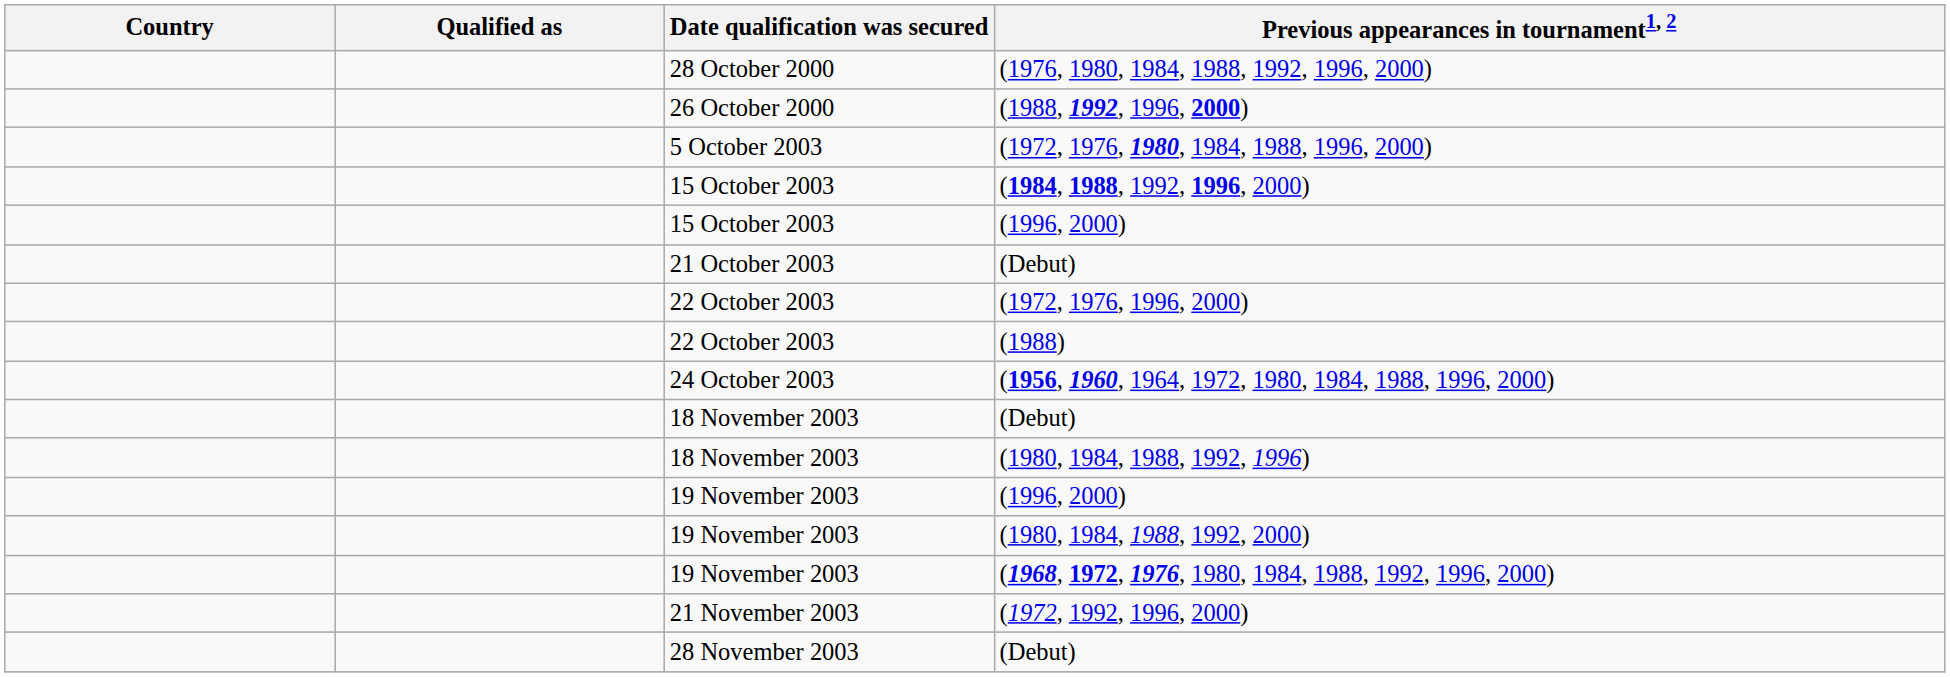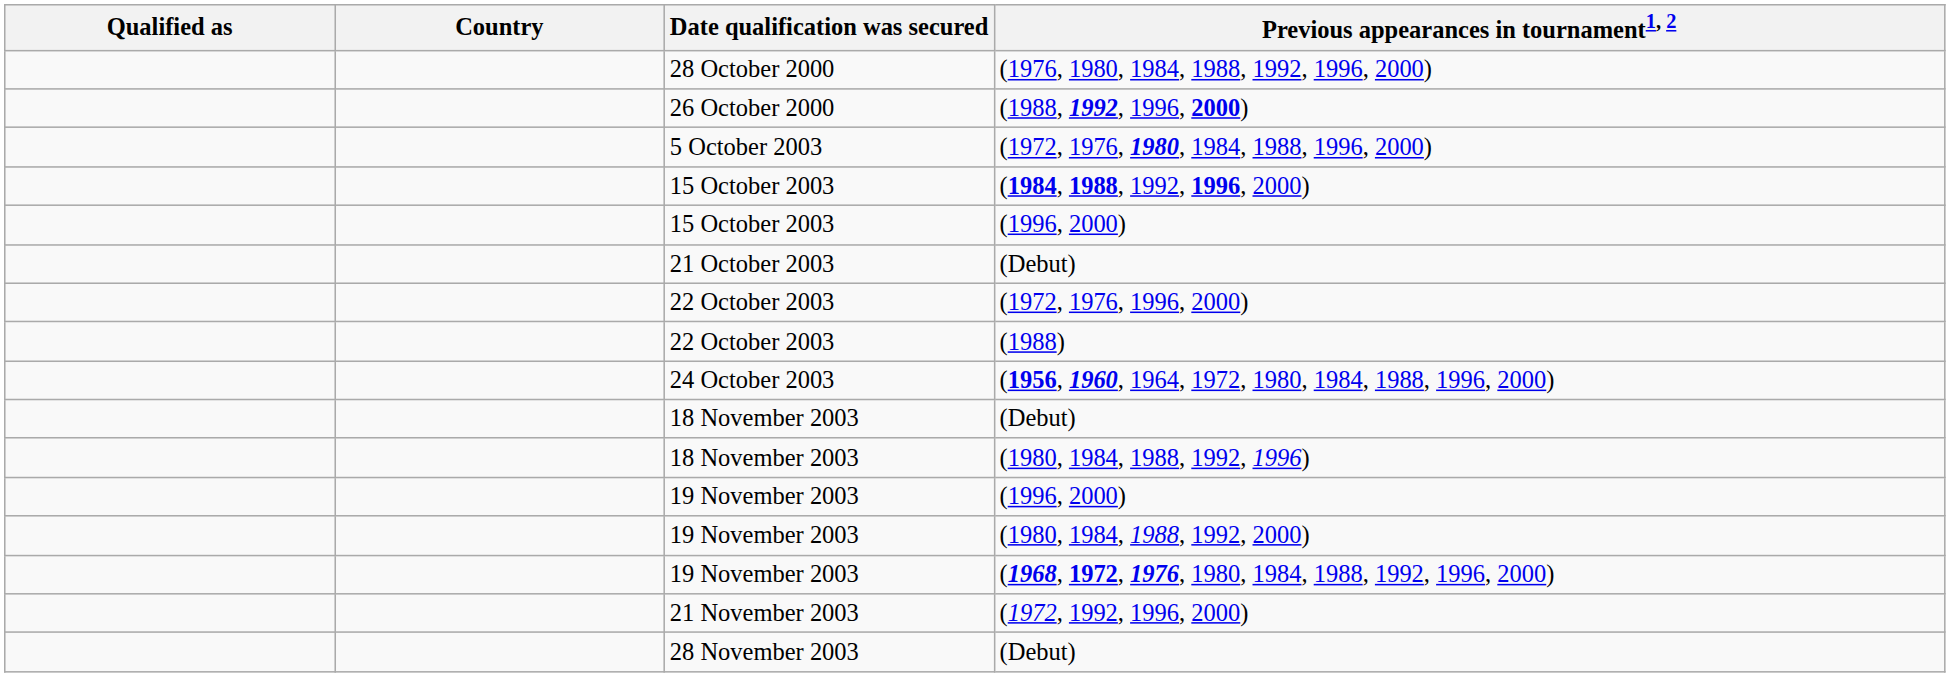columns swapped: Country <-> Qualified as
